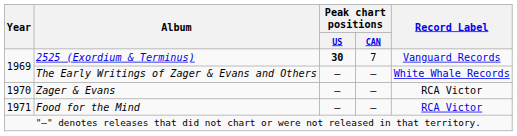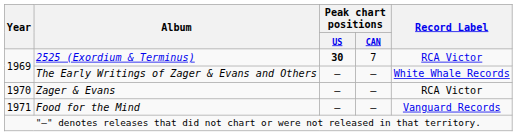2525 (Exordium & Terminus) | Record Label: Vanguard Records -> RCA Victor
Food for the Mind | Record Label: RCA Victor -> Vanguard Records
